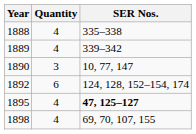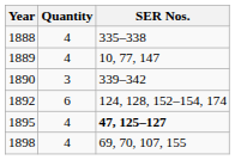1889 | SER Nos.: 339–342 -> 10, 77, 147
1890 | SER Nos.: 10, 77, 147 -> 339–342
